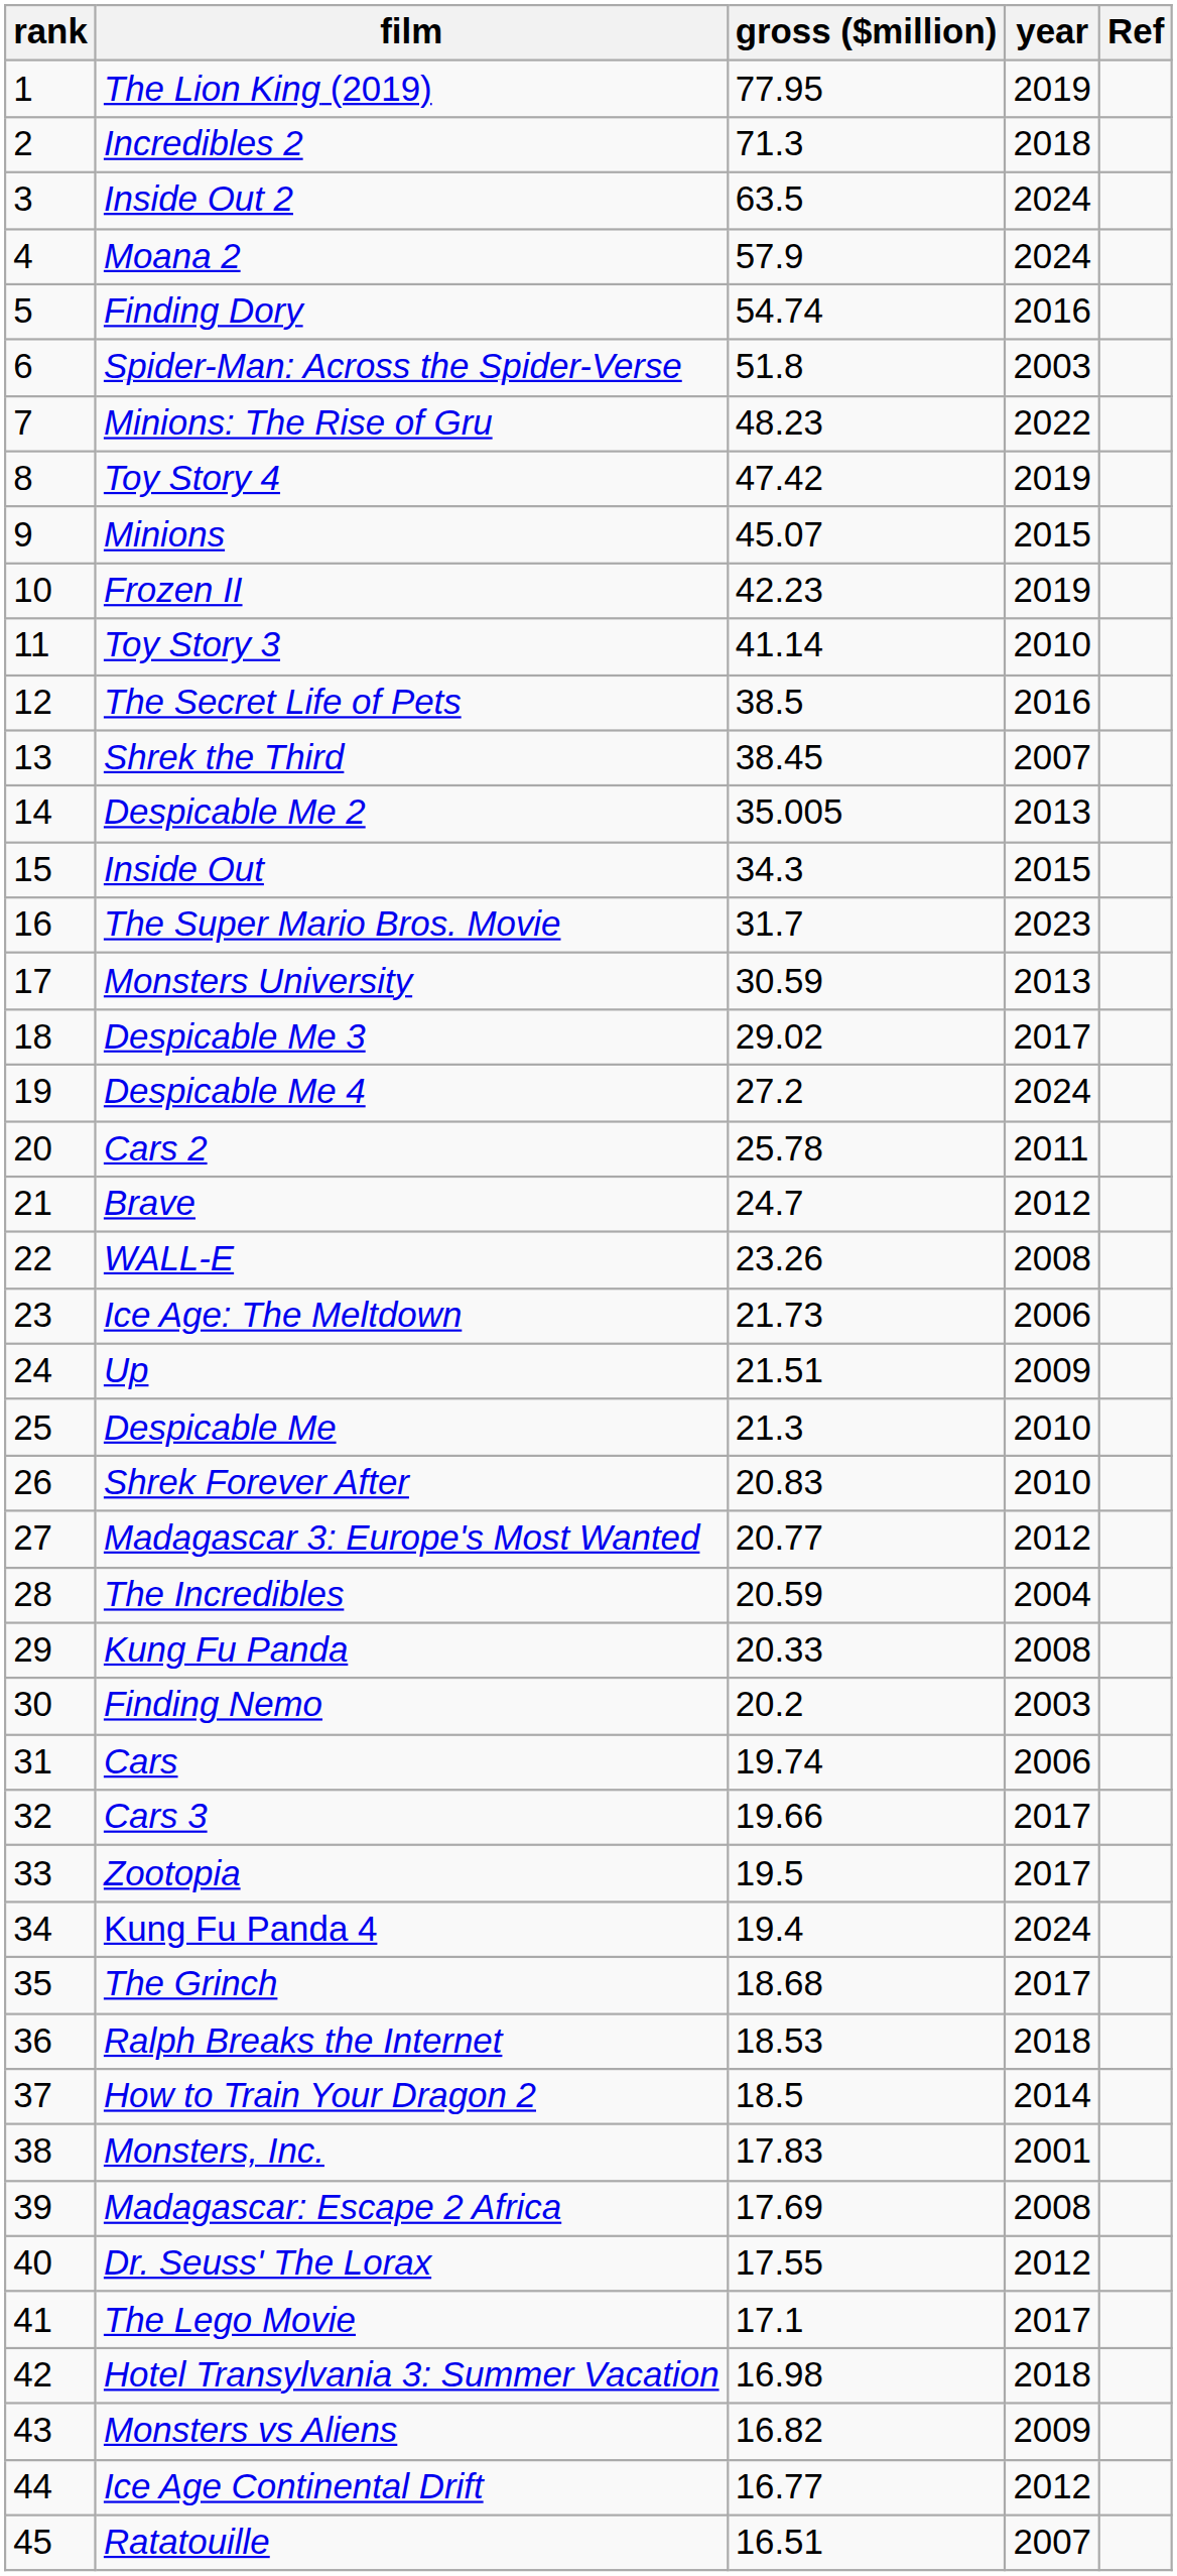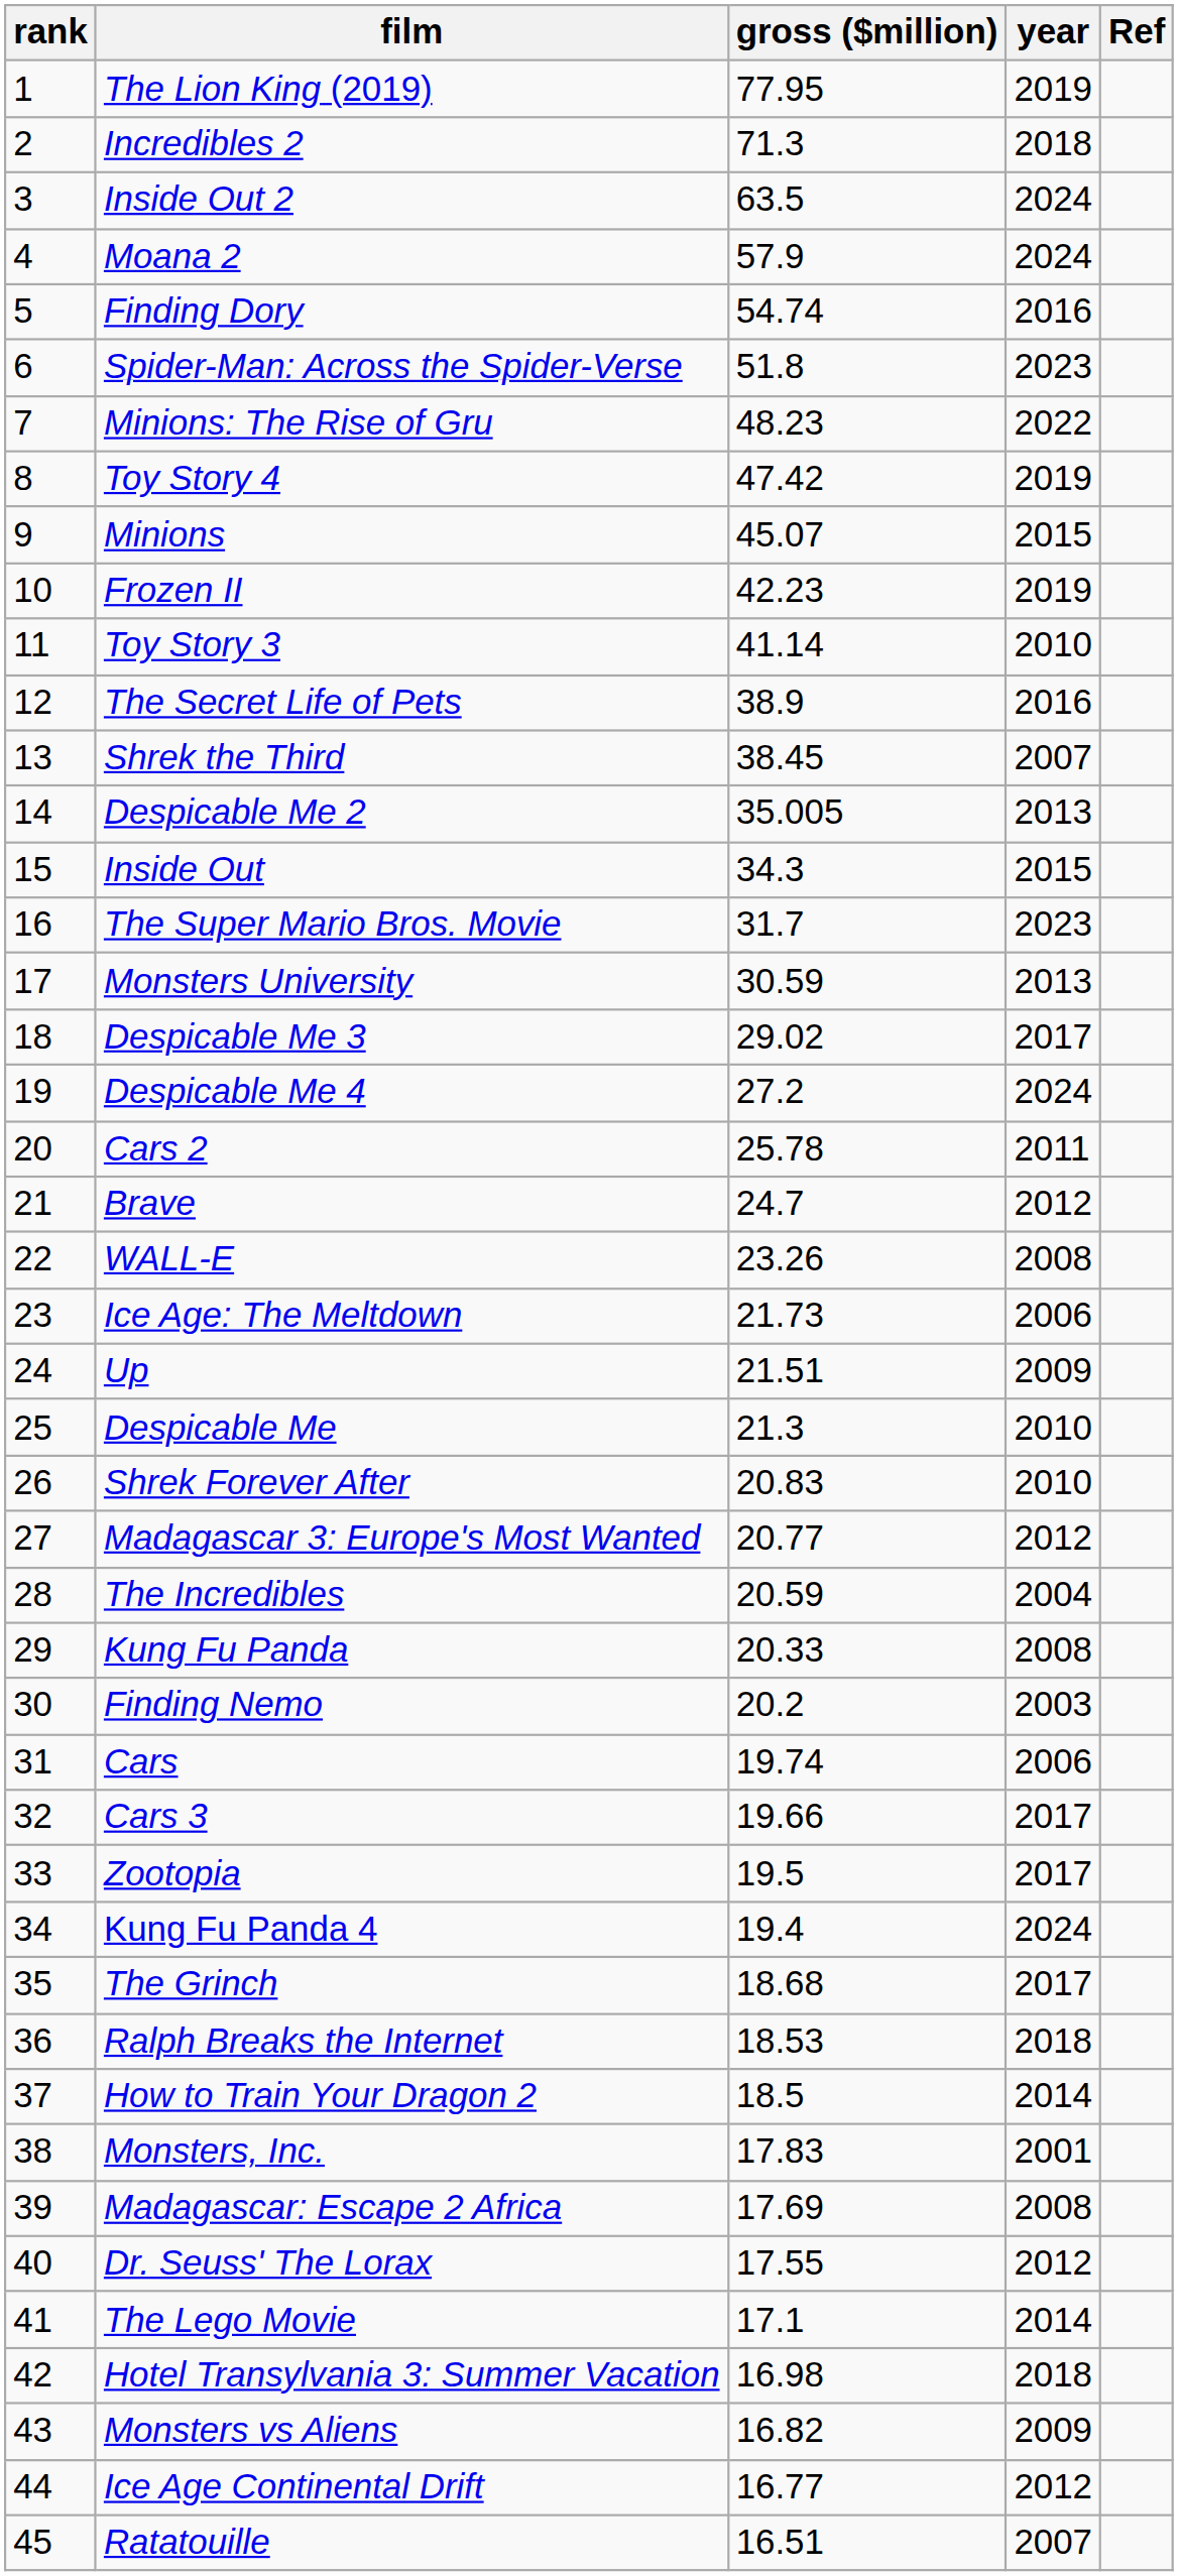Spider-Man: Across the Spider-Verse | year: 2003 -> 2023
The Secret Life of Pets | gross ($million): 38.5 -> 38.9
The Lego Movie | year: 2017 -> 2014
